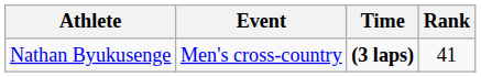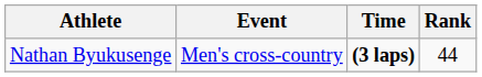Nathan Byukusenge | Rank: 41 -> 44
